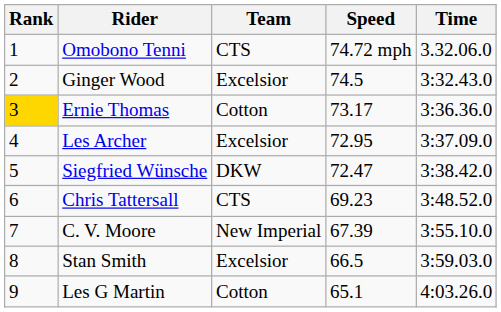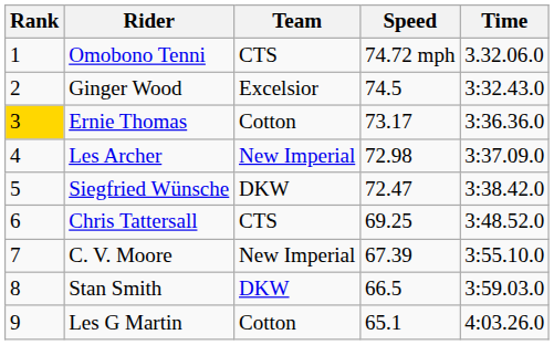Les Archer | Team: Excelsior -> New Imperial
Les Archer | Speed: 72.95 -> 72.98
Chris Tattersall | Speed: 69.23 -> 69.25
Stan Smith | Team: Excelsior -> DKW
